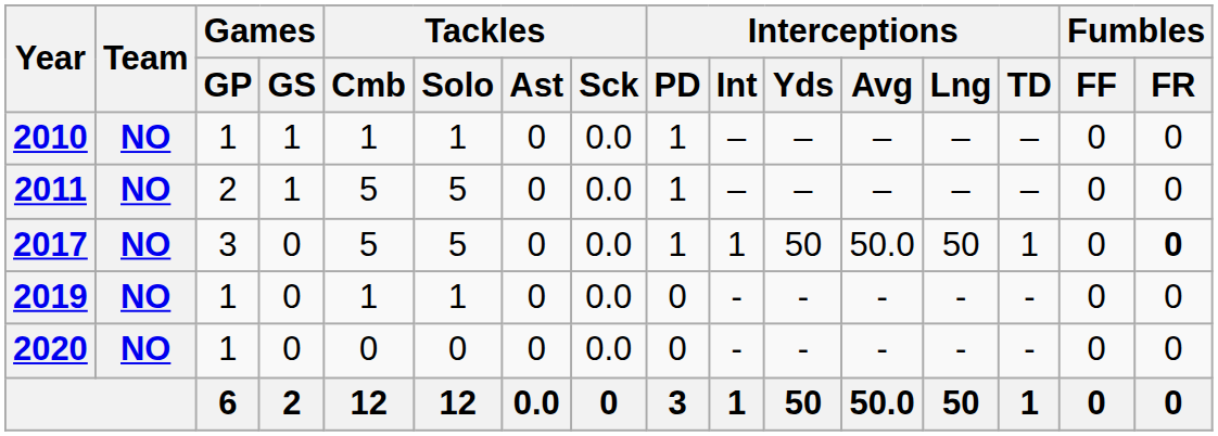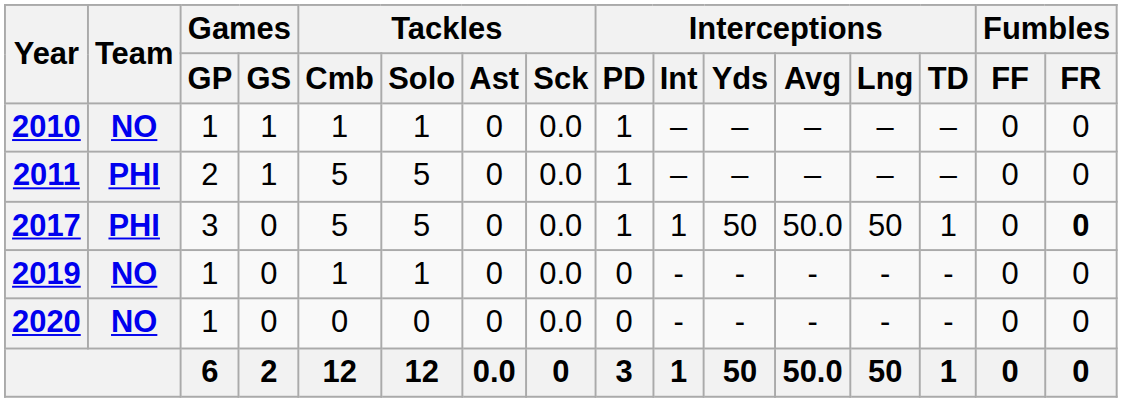2011 | Team: NO -> PHI
2017 | Team: NO -> PHI
